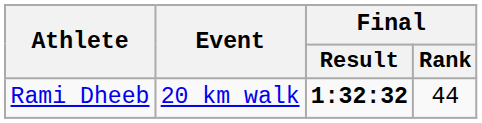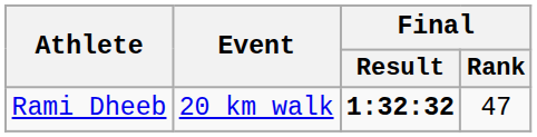Rami Dheeb | Final / Rank: 44 -> 47
